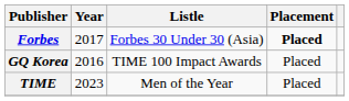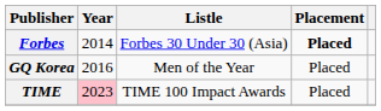Forbes | Year: 2017 -> 2014
GQ Korea | Listle: TIME 100 Impact Awards -> Men of the Year
TIME | Year: no background -> pink background
TIME | Listle: Men of the Year -> TIME 100 Impact Awards
